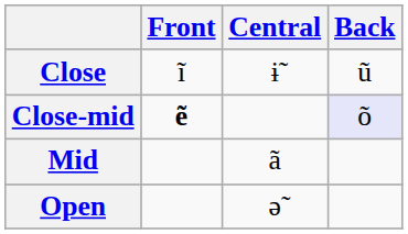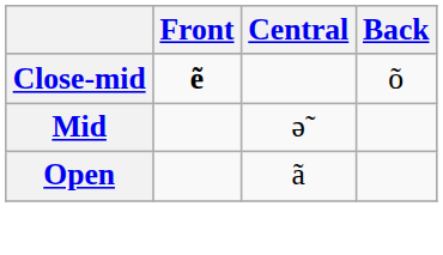- row: Close | ĩ | ɨ̃ | ũ
Close-mid | Back: lavender background -> no background
Mid | Central: ã -> ə̃
Open | Central: ə̃ -> ã
